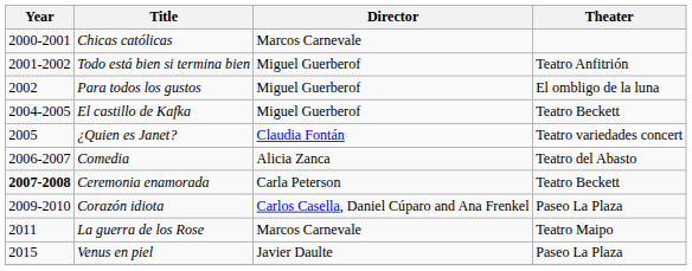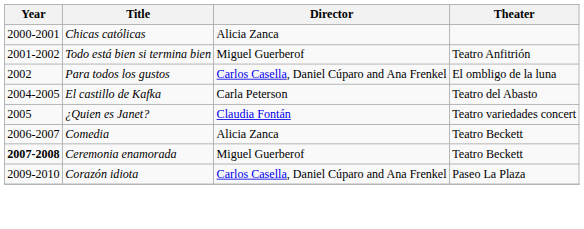Chicas católicas | Director: Marcos Carnevale -> Alicia Zanca
Para todos los gustos | Director: Miguel Guerberof -> Carlos Casella, Daniel Cúparo and Ana Frenkel
El castillo de Kafka | Director: Miguel Guerberof -> Carla Peterson
El castillo de Kafka | Theater: Teatro Beckett -> Teatro del Abasto
Comedia | Theater: Teatro del Abasto -> Teatro Beckett
Ceremonia enamorada | Director: Carla Peterson -> Miguel Guerberof
- row: 2011 | La guerra de los Rose | Marcos Carnevale | Teatro Maipo
- row: 2015 | Venus en piel | Javier Daulte | Paseo La Plaza
